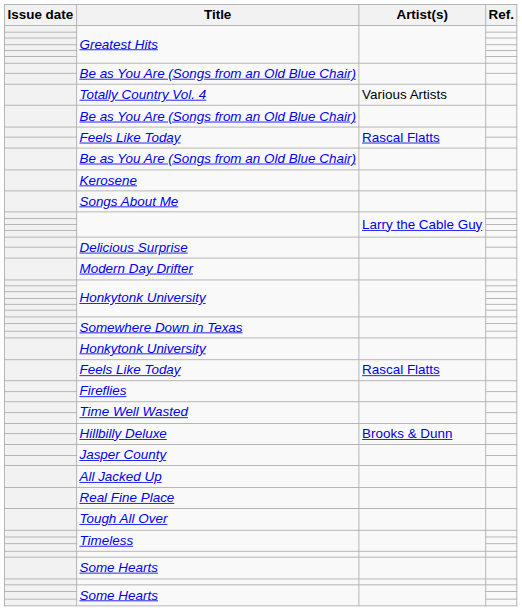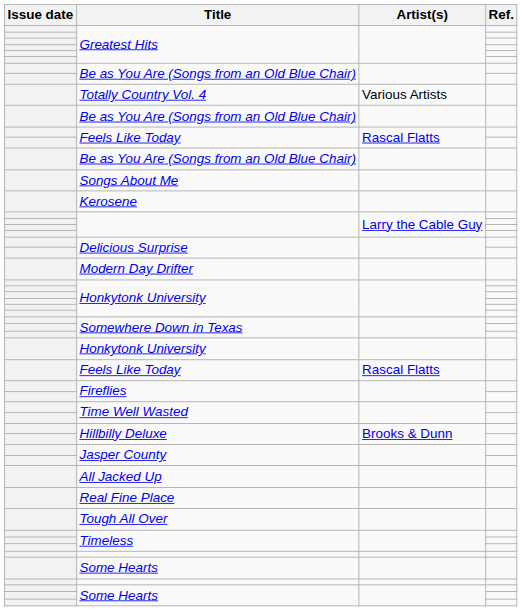rows swapped: Kerosene <-> Songs About Me
